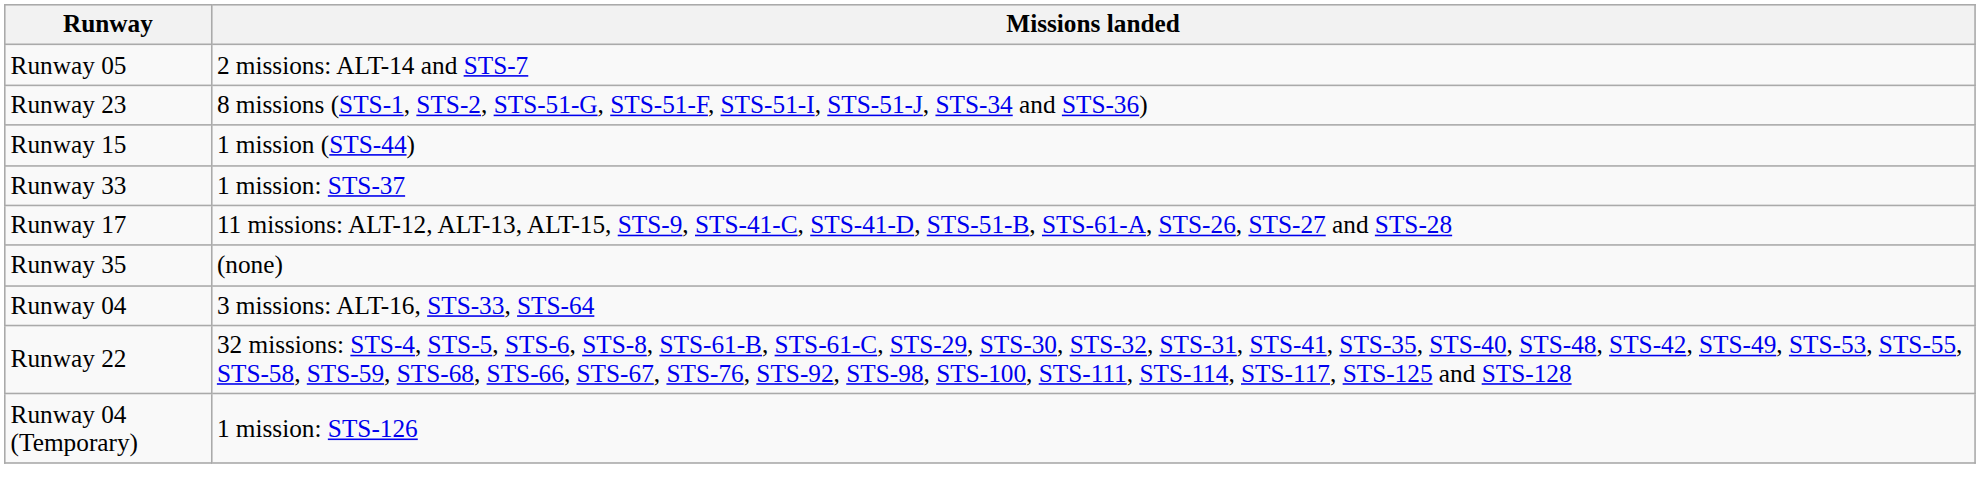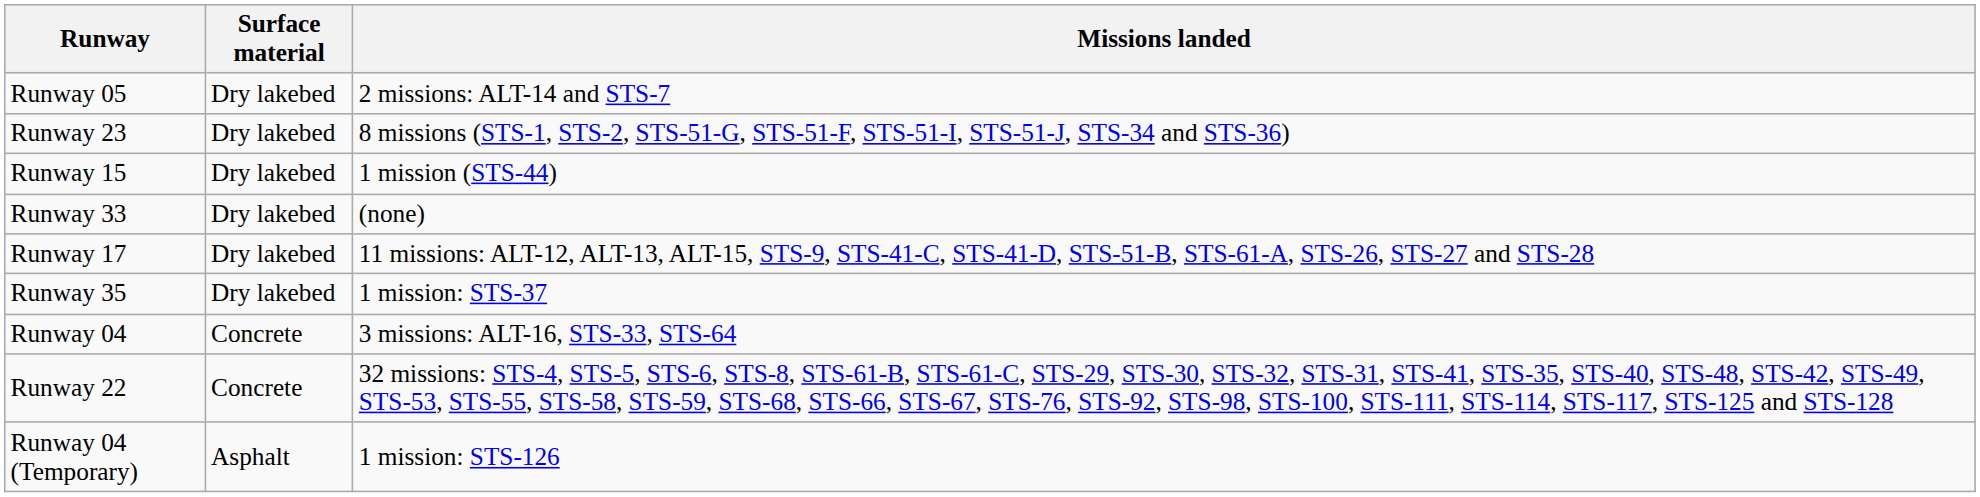+ column: Surface material | Dry lakebed | Dry lakebed | Dry lakebed | Dry lakebed | Dry lakebed | Dry lakebed | Concrete | Concrete | Asphalt
Runway 33 | Missions landed: 1 mission: STS-37 -> (none)
Runway 35 | Missions landed: (none) -> 1 mission: STS-37
